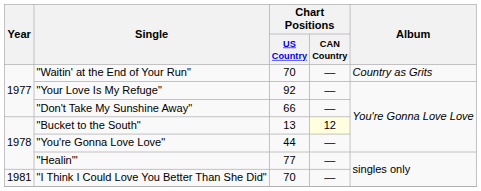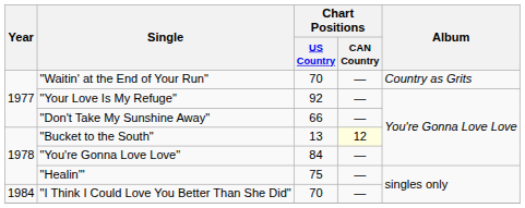"You're Gonna Love Love" | Chart Positions / US Country: 44 -> 84
"Healin'" | Chart Positions / US Country: 77 -> 75
"I Think I Could Love You Better Than She Did" | Year: 1981 -> 1984
